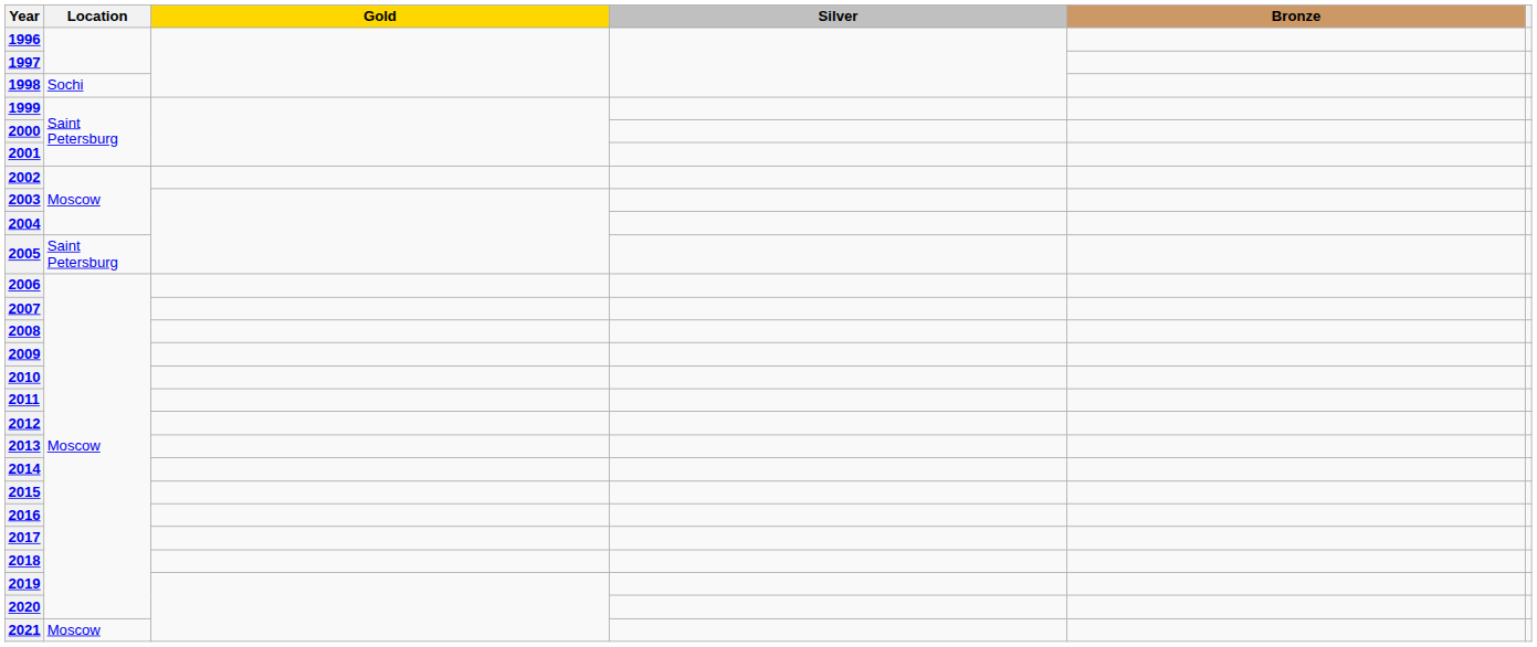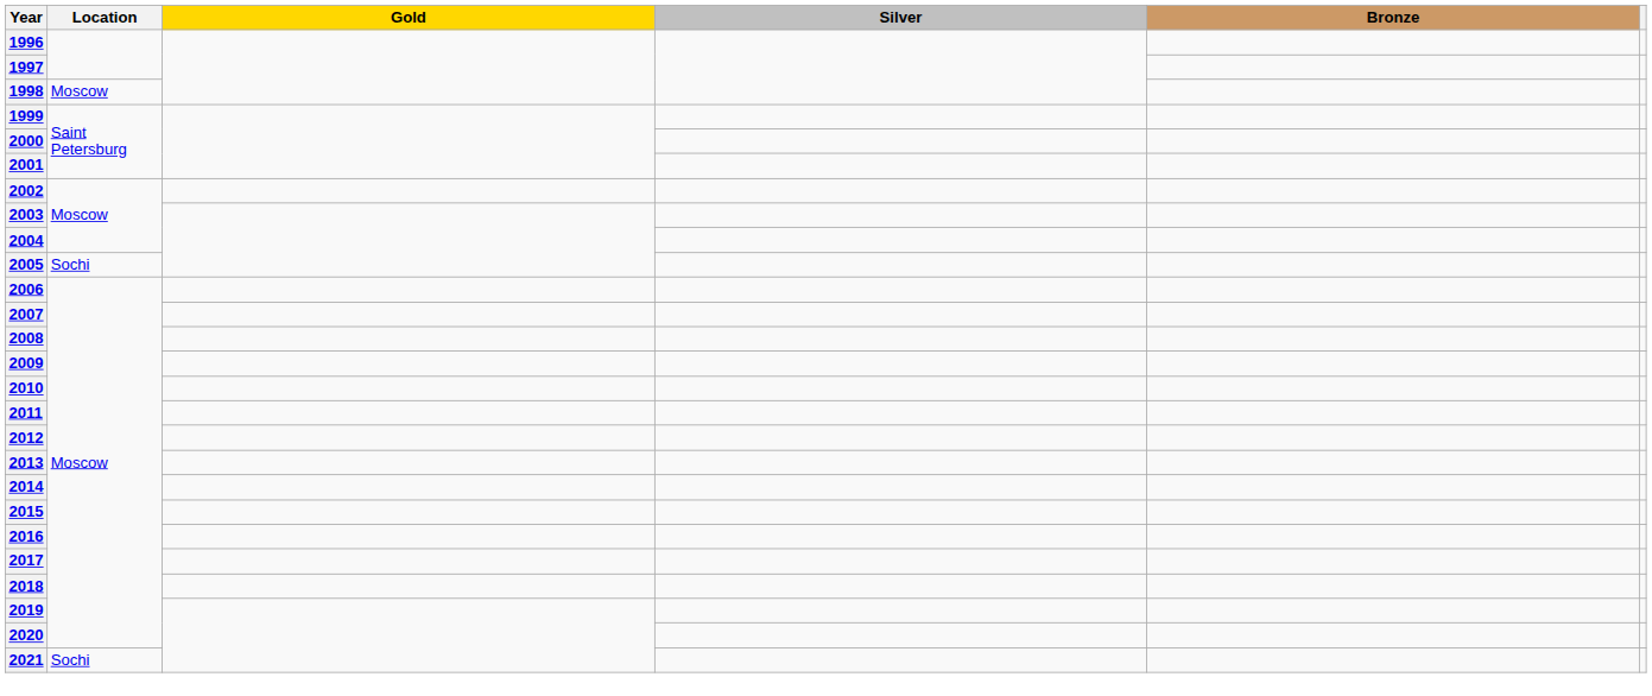1998 | Location: Sochi -> Moscow
2005 | Location: Saint Petersburg -> Sochi
2021 | Location: Moscow -> Sochi
